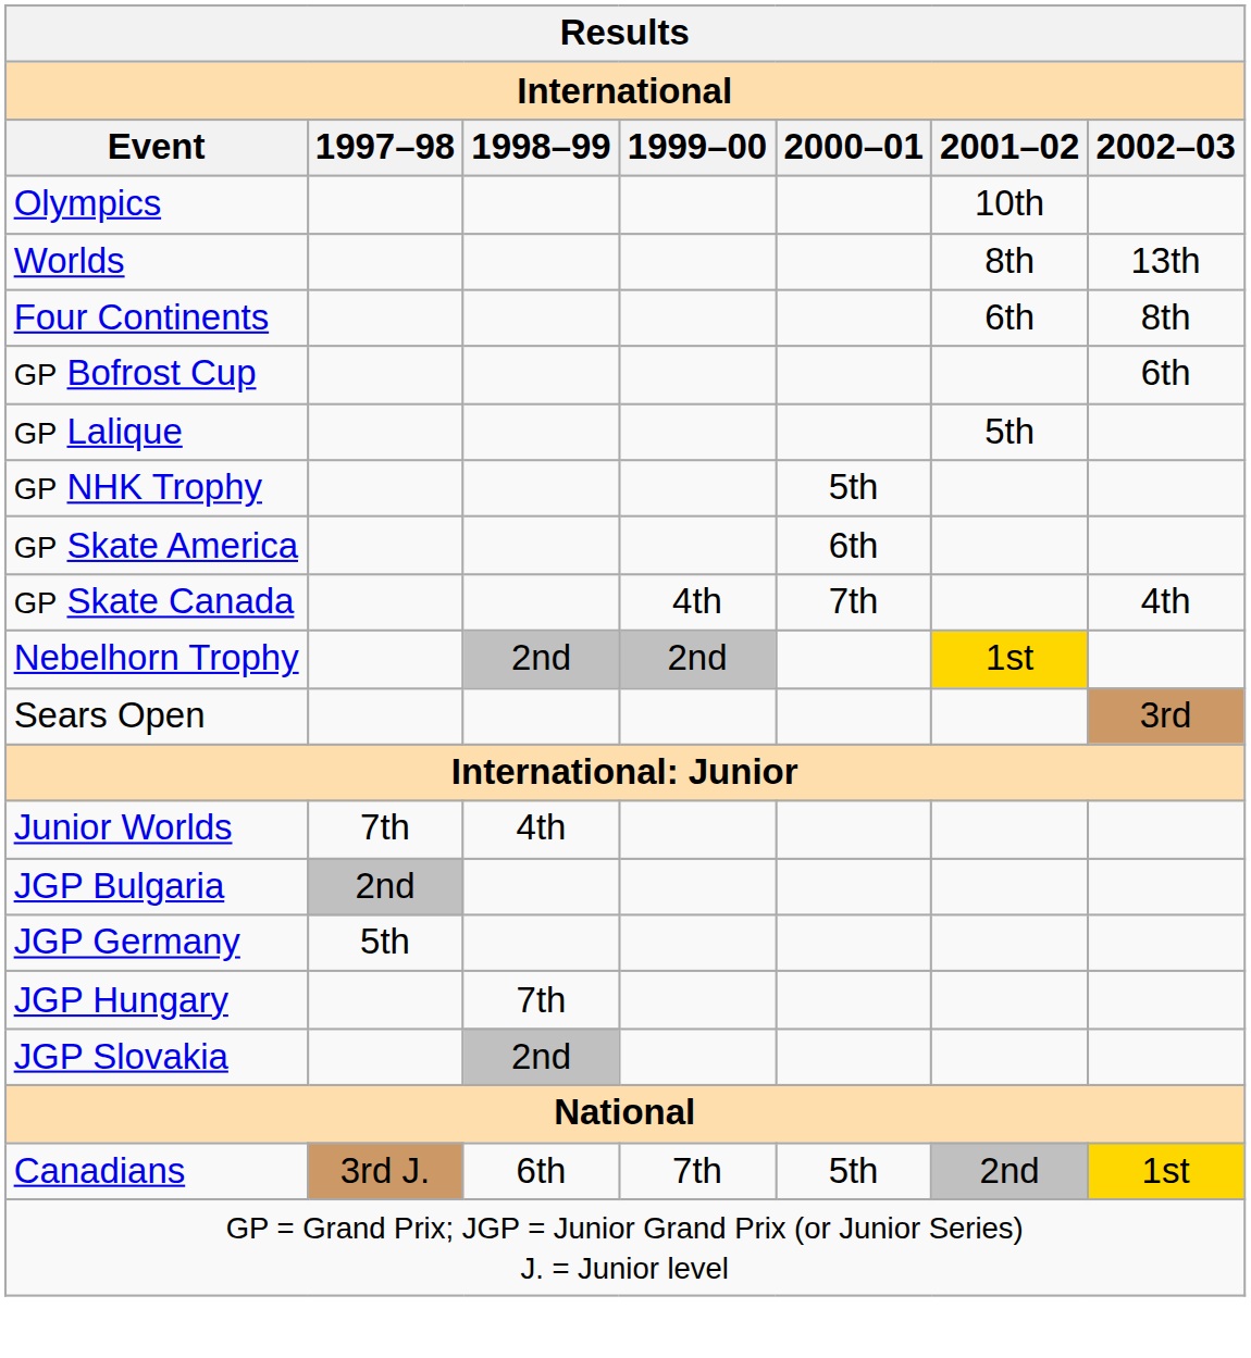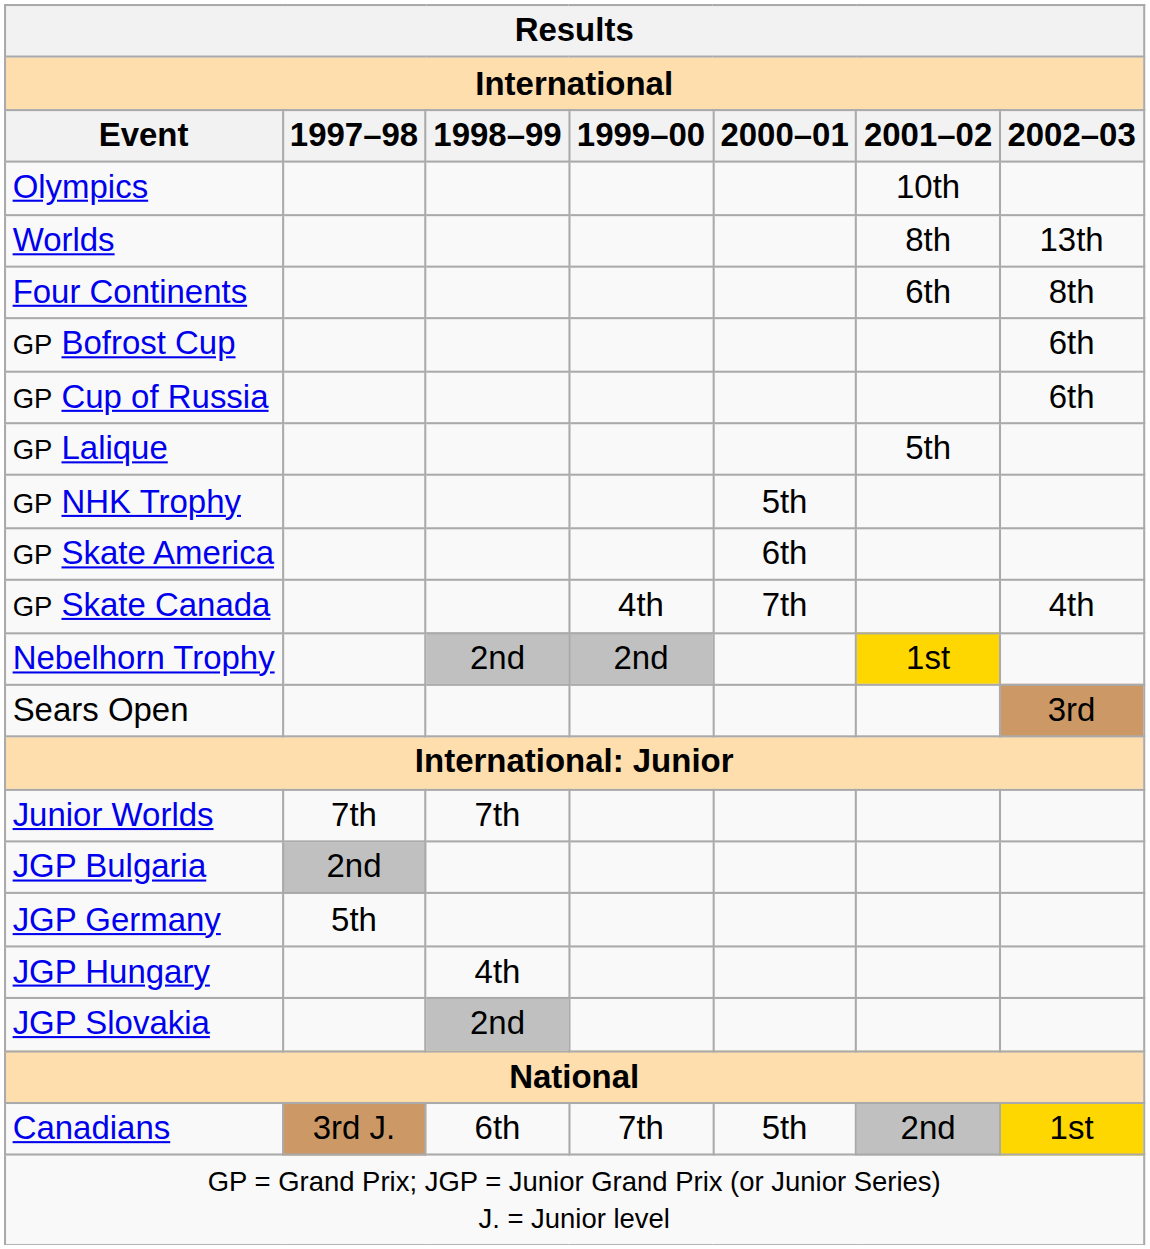+ row: GP Cup of Russia | 6th
Junior Worlds | 1998–99: 4th -> 7th
JGP Hungary | 1998–99: 7th -> 4th
